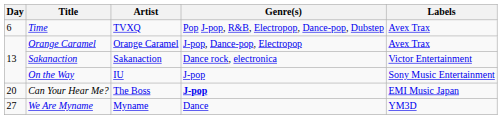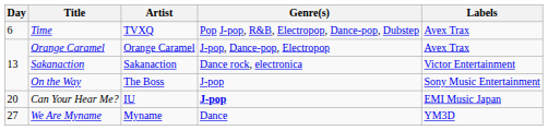On the Way | Artist: IU -> The Boss
Can Your Hear Me? | Artist: The Boss -> IU
